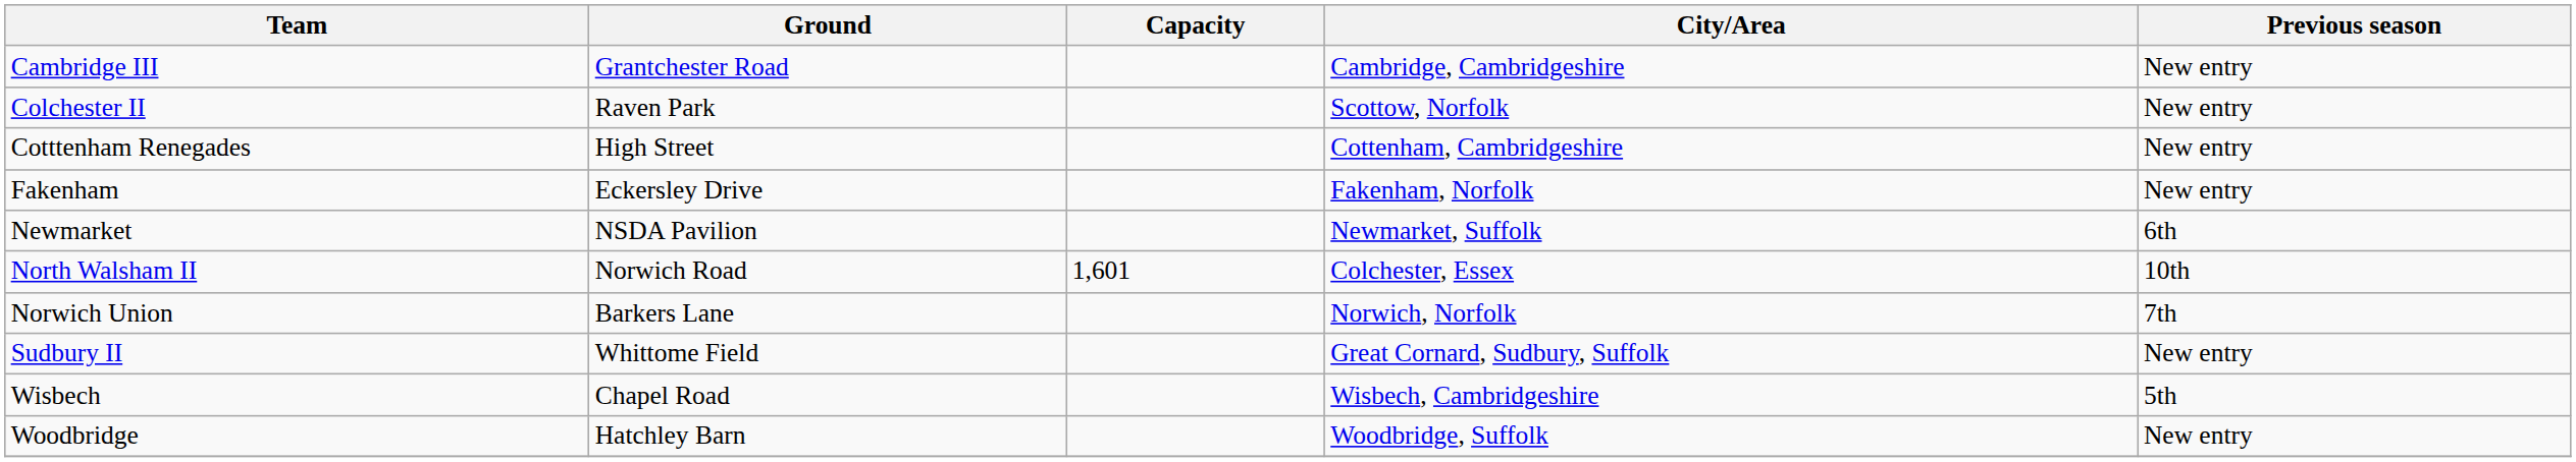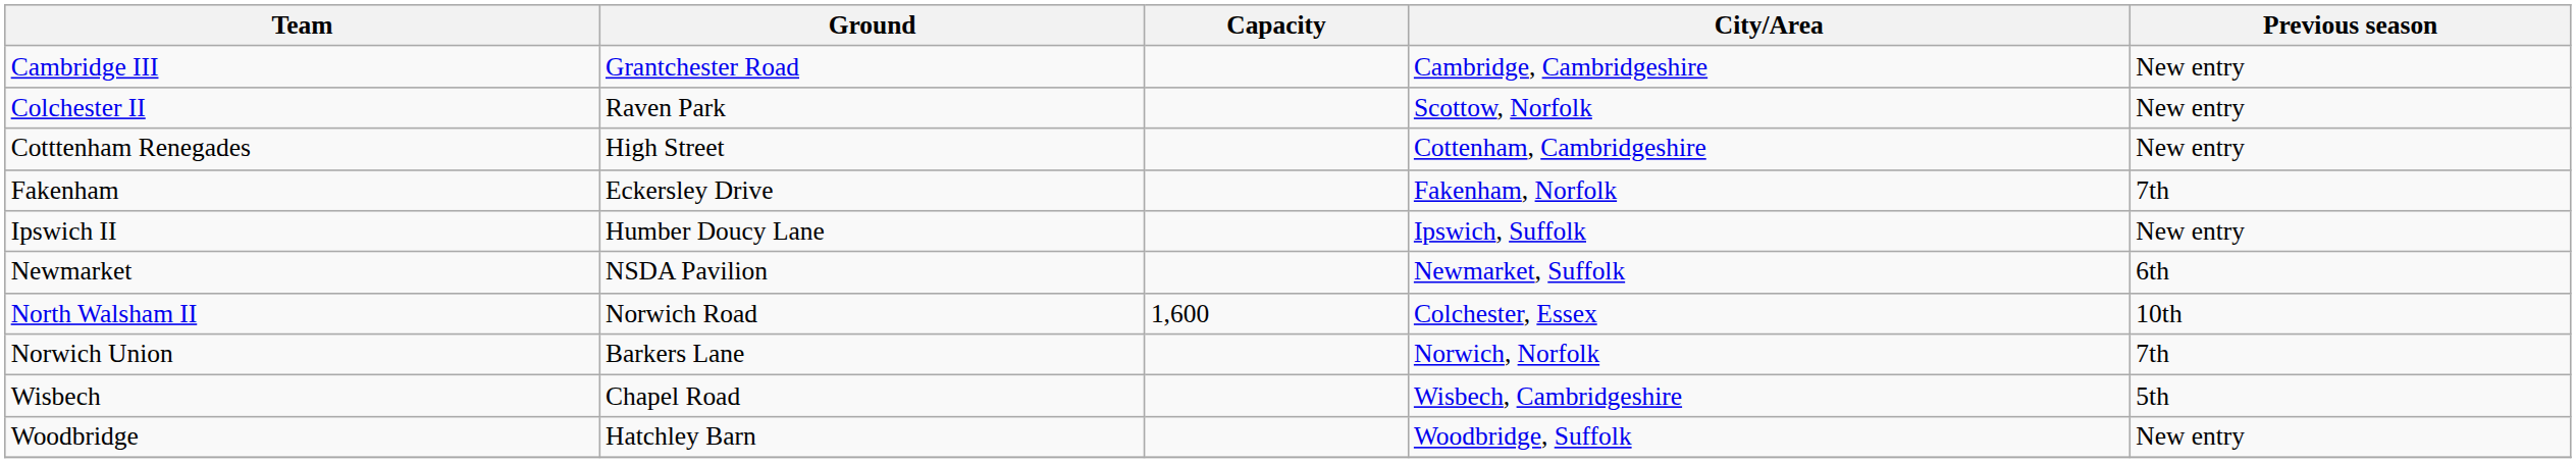Fakenham | Previous season: New entry -> 7th
+ row: Ipswich II | Humber Doucy Lane | Ipswich, Suffolk | New entry
North Walsham II | Capacity: 1,601 -> 1,600
- row: Sudbury II | Whittome Field | Great Cornard, Sudbury, Suffolk | New entry
